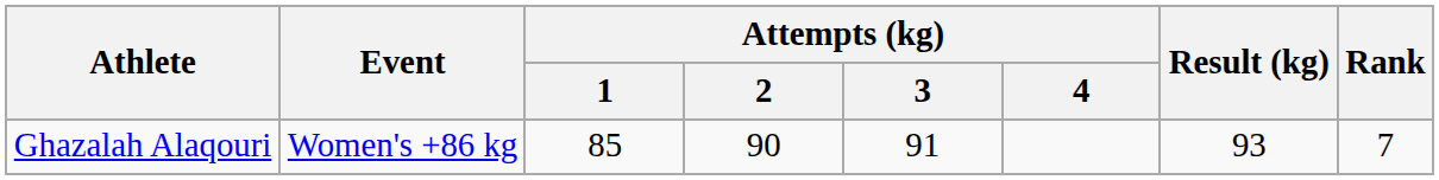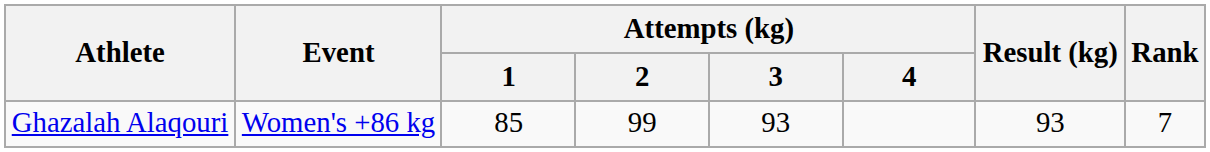Ghazalah Alaqouri | Attempts (kg) / 2: 90 -> 99
Ghazalah Alaqouri | Attempts (kg) / 3: 91 -> 93
